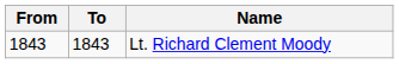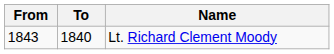Lt. Richard Clement Moody | To: 1843 -> 1840
